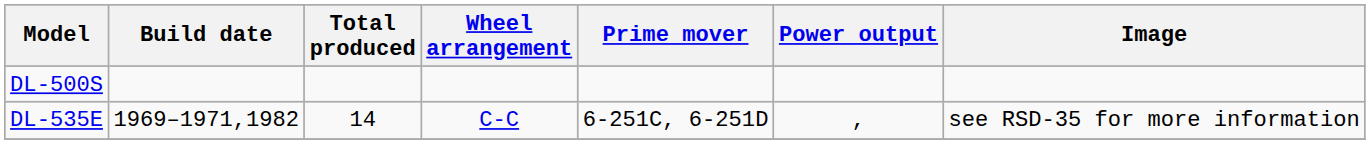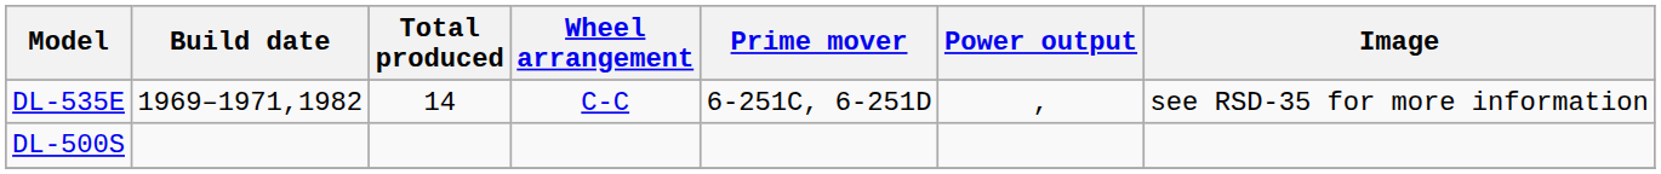rows swapped: DL-500S <-> DL-535E
